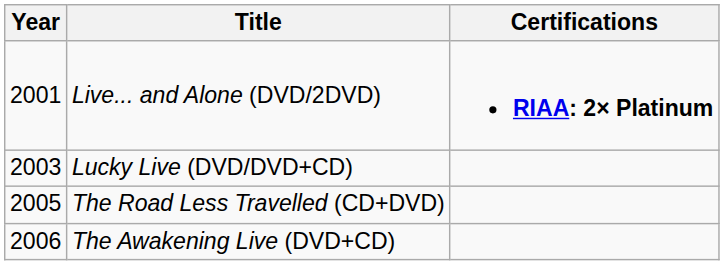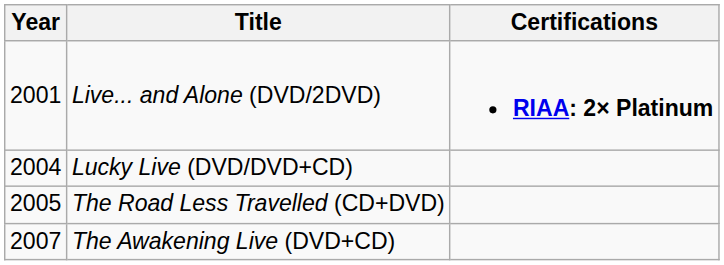Lucky Live (DVD/DVD+CD) | Year: 2003 -> 2004
The Awakening Live (DVD+CD) | Year: 2006 -> 2007
